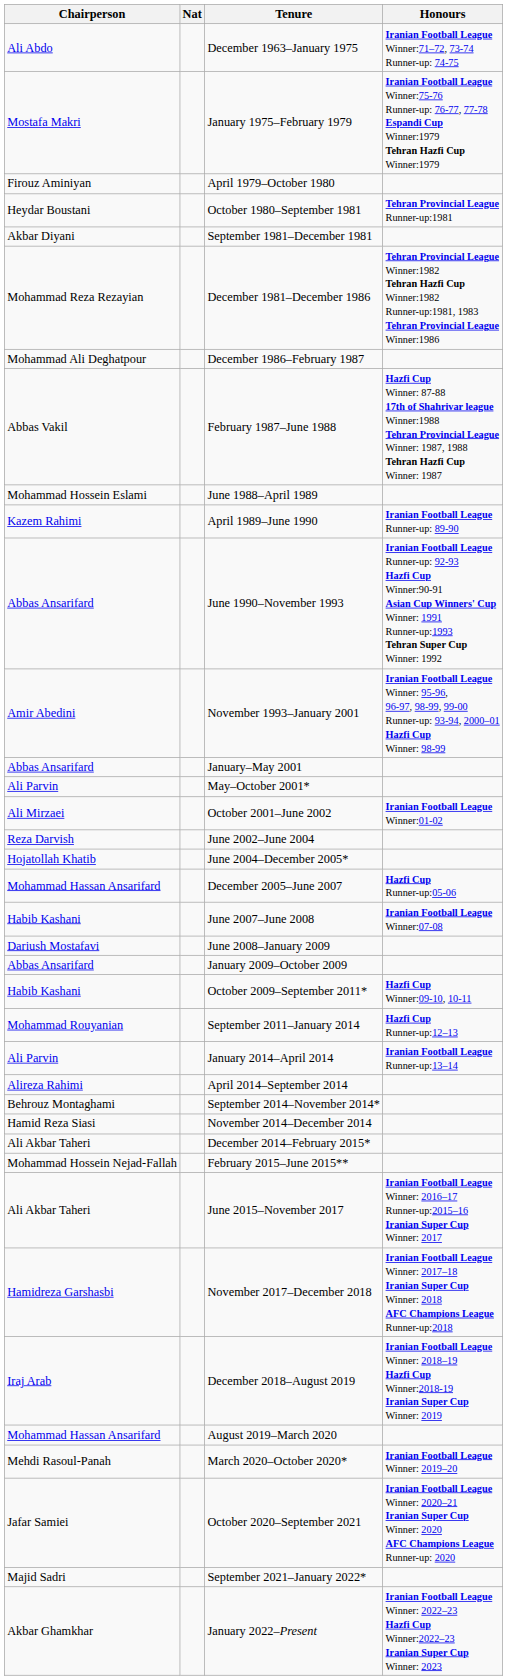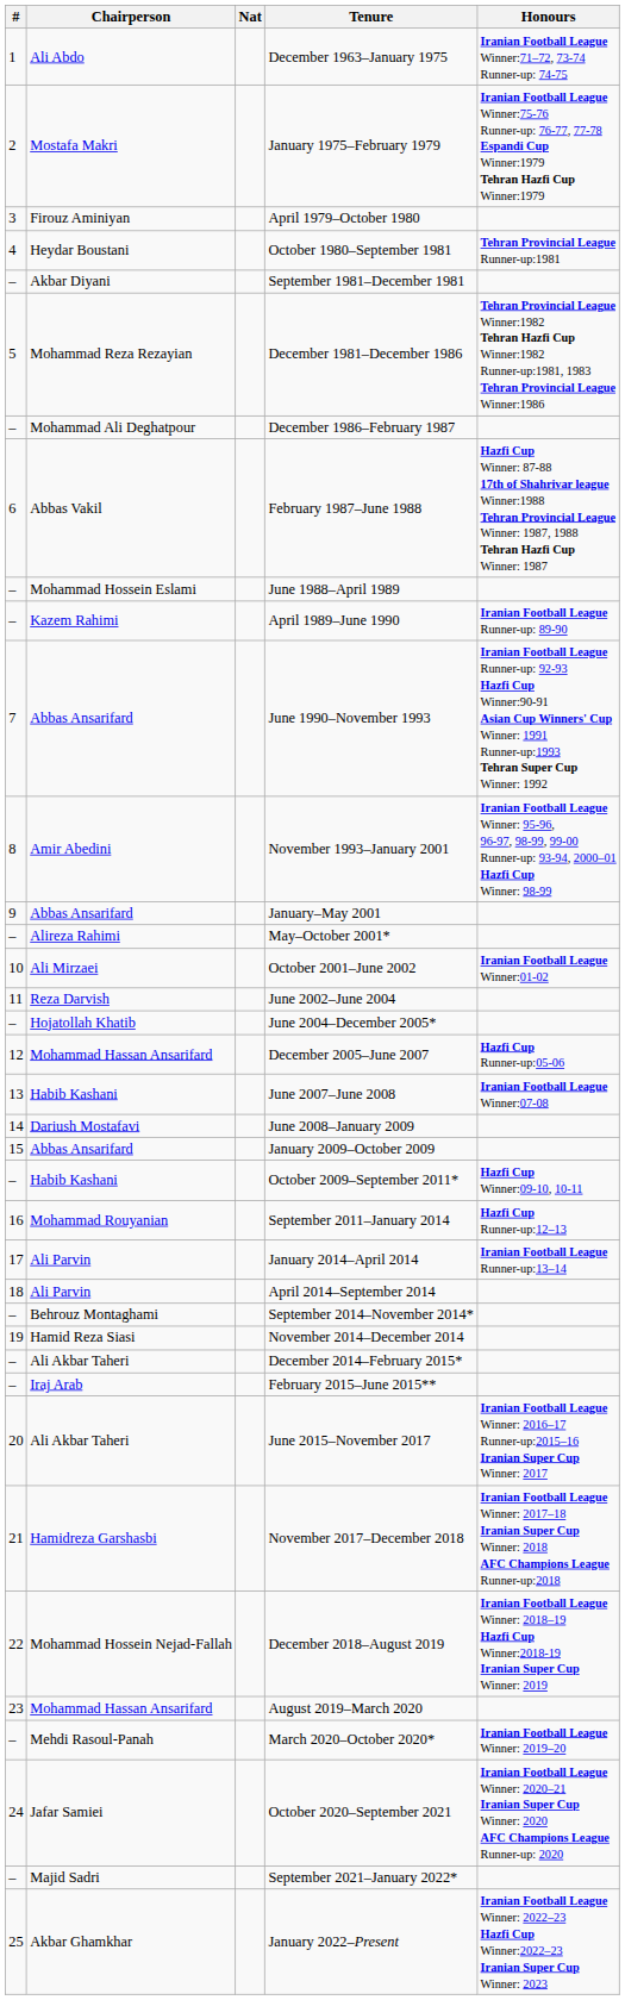+ column: # | 1 | 2 | 3 | 4 | – | 5 | – | 6 | – | – | 7 | 8 | 9 | – | 10 | 11 | – | 12 | 13 | 14 | 15 | – | 16 | 17 | 18 | – | 19 | – | – | 20 | 21 | 22 | 23 | – | 24 | – | 25
May–October 2001* | Chairperson: Ali Parvin -> Alireza Rahimi
April 2014–September 2014 | Chairperson: Alireza Rahimi -> Ali Parvin
February 2015–June 2015** | Chairperson: Mohammad Hossein Nejad-Fallah -> Iraj Arab
December 2018–August 2019 | Chairperson: Iraj Arab -> Mohammad Hossein Nejad-Fallah
